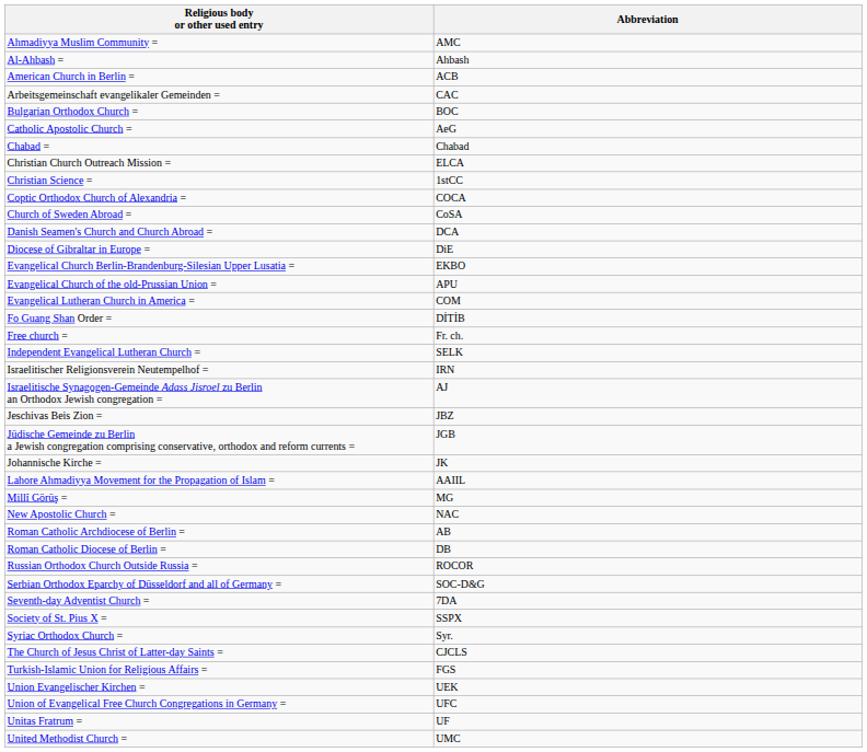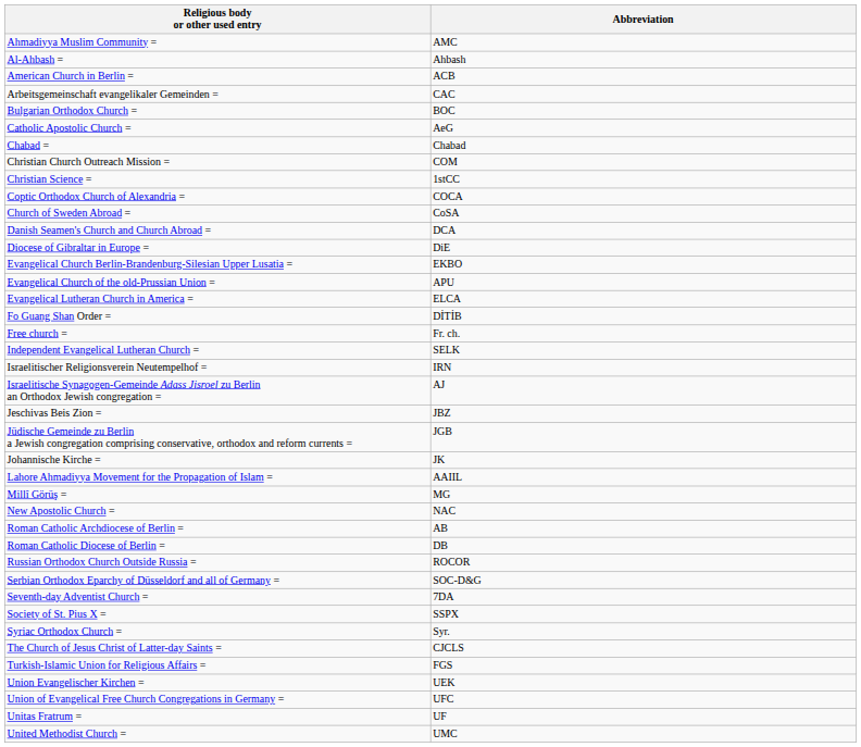Christian Church Outreach Mission = | Abbreviation: ELCA -> COM
Evangelical Lutheran Church in America = | Abbreviation: COM -> ELCA
